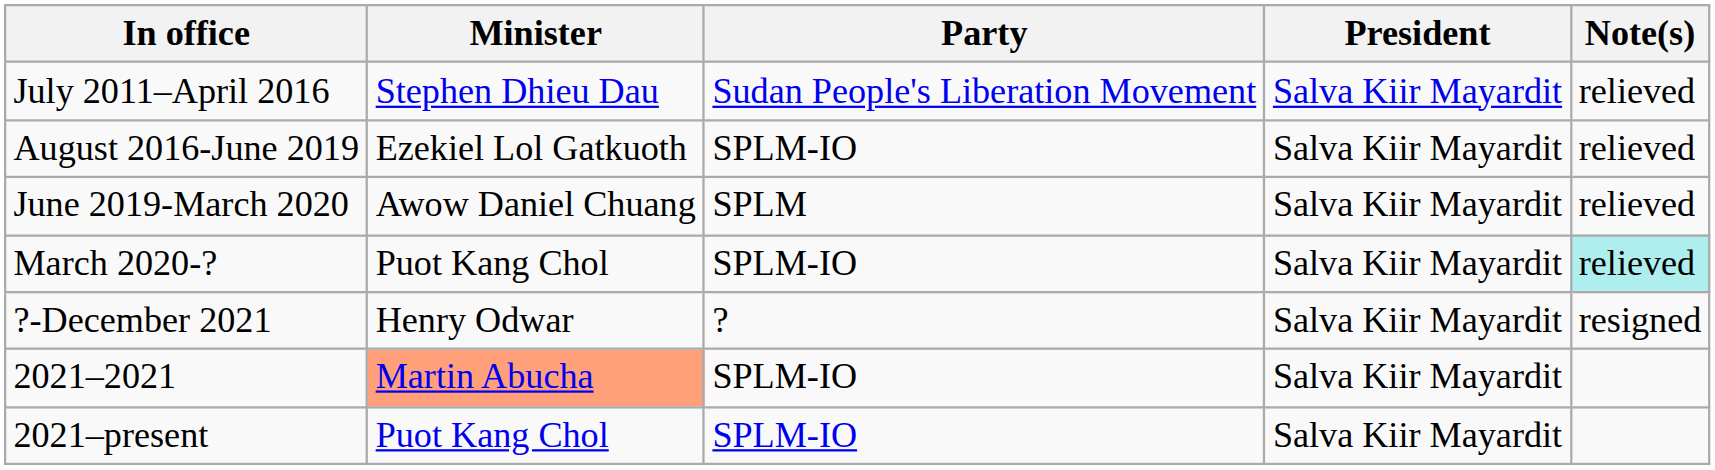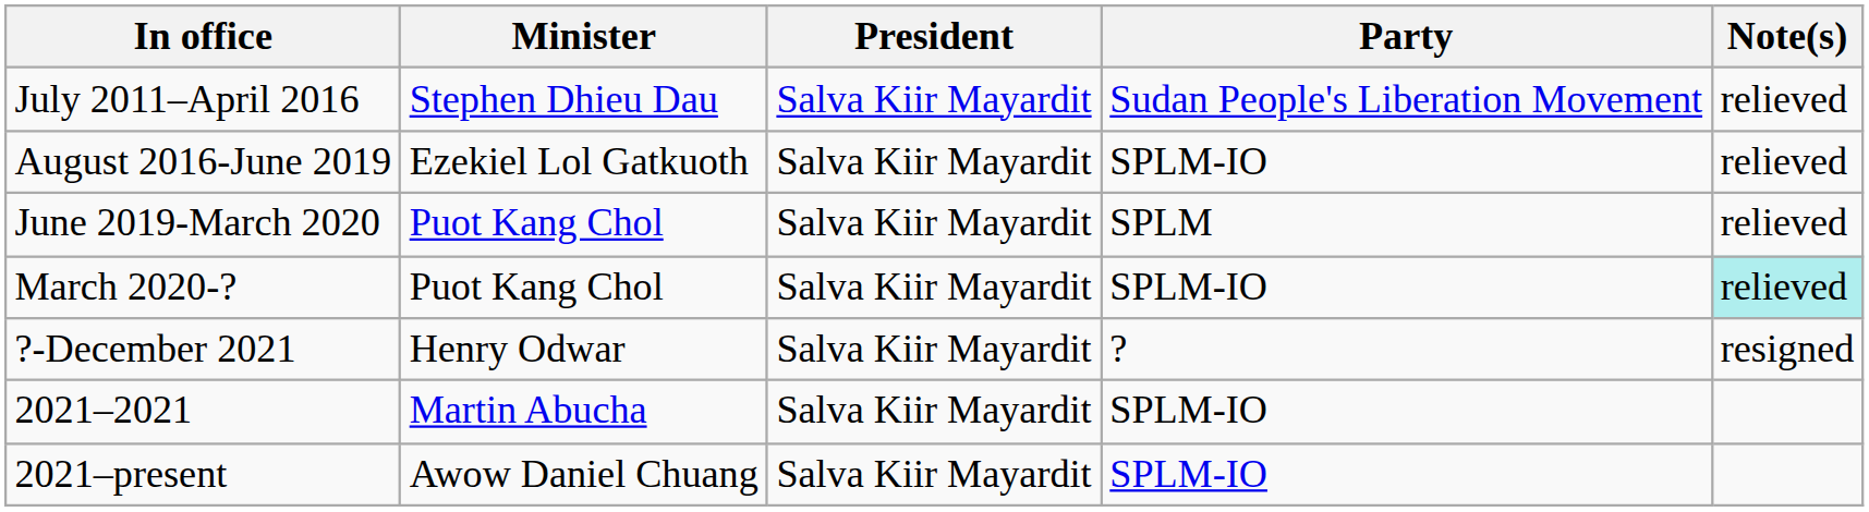columns swapped: Party <-> President
June 2019-March 2020 | Minister: Awow Daniel Chuang -> Puot Kang Chol
2021–2021 | Minister: lightsalmon background -> no background
2021–present | Minister: Puot Kang Chol -> Awow Daniel Chuang
